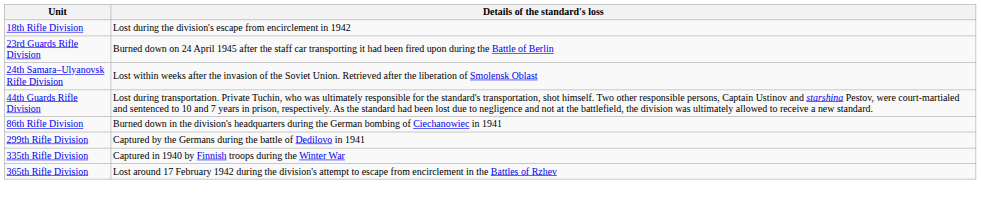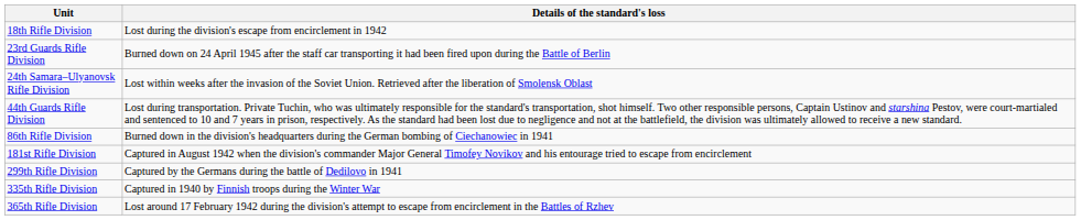+ row: 181st Rifle Division | Captured in August 1942 when the division's commander Major General Timofey Novikov and his entourage tried to escape from encirclement
